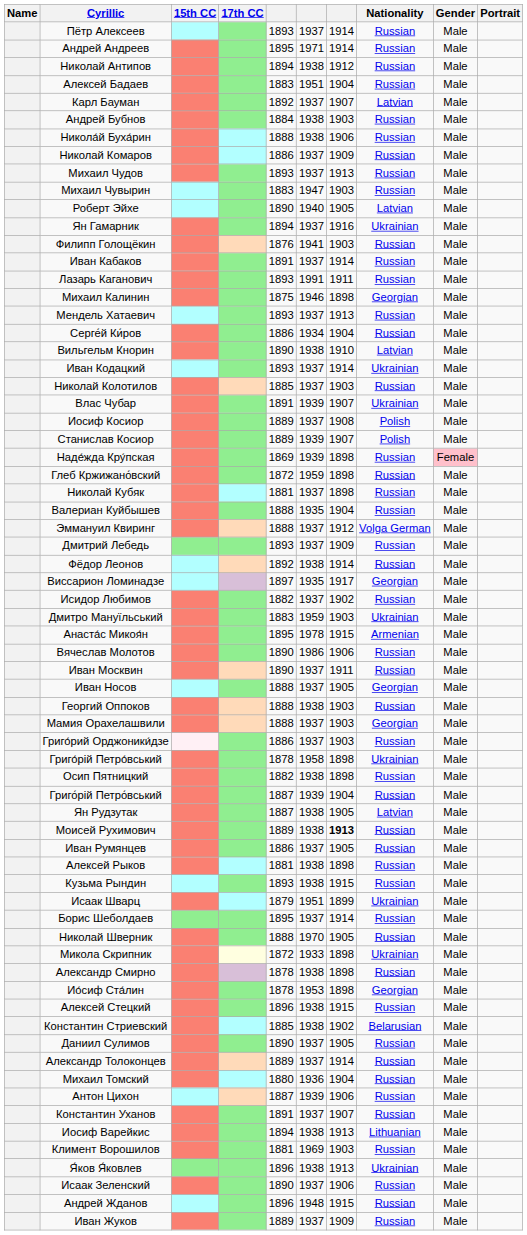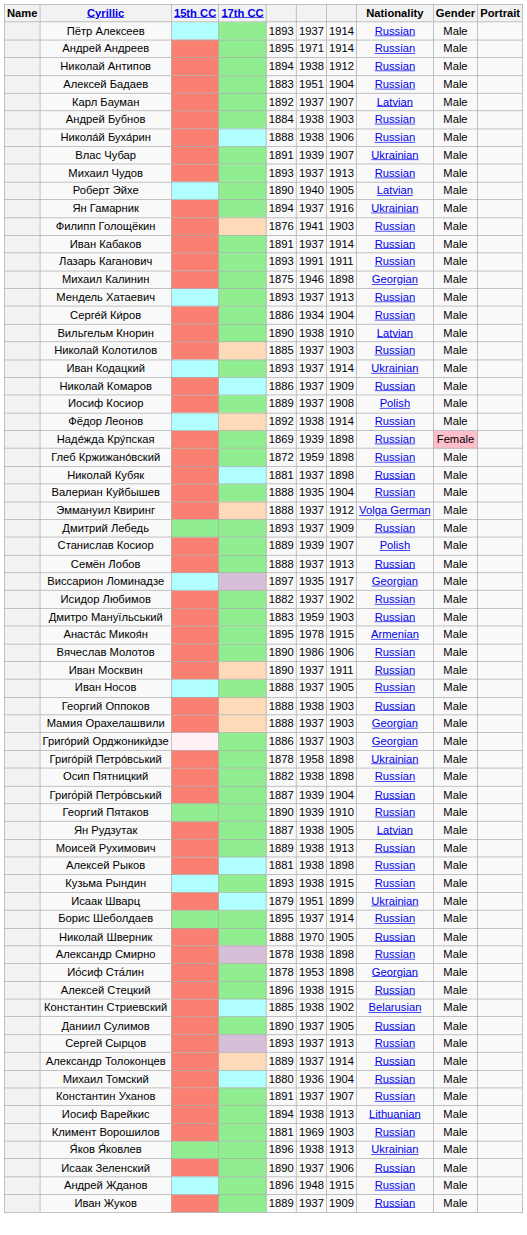rows swapped: Влас Чубар <-> Николай Комаров
- row: Михаил Чувырин | 1883 | 1947 | 1903 | Russian | Male
rows swapped: Иван Кодацкий <-> Николай Колотилов
rows swapped: Станислав Косиор <-> Фёдор Леонов
+ row: Семён Лобов | 1888 | 1937 | 1913 | Russian | Male
Дмитро Мануїльський | Nationality: Ukrainian -> Russian
Иван Носов | Nationality: Georgian -> Russian
Григо́рий Орджоники́дзе | Nationality: Russian -> Georgian
+ row: Георгий Пятаков | 1890 | 1939 | 1910 | Russian | Male
Моисей Рухимович | column 7: bold -> normal
- row: Иван Румянцев | 1886 | 1937 | 1905 | Russian | Male
- row: Микола Скрипник | 1872 | 1933 | 1898 | Ukrainian | Male
+ row: Сергей Сырцов | 1893 | 1937 | 1913 | Russian | Male
- row: Антон Цихон | 1887 | 1939 | 1906 | Russian | Male
